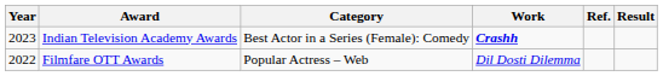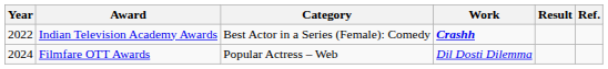columns swapped: Result <-> Ref.
Indian Television Academy Awards | Year: 2023 -> 2022
Filmfare OTT Awards | Year: 2022 -> 2024
